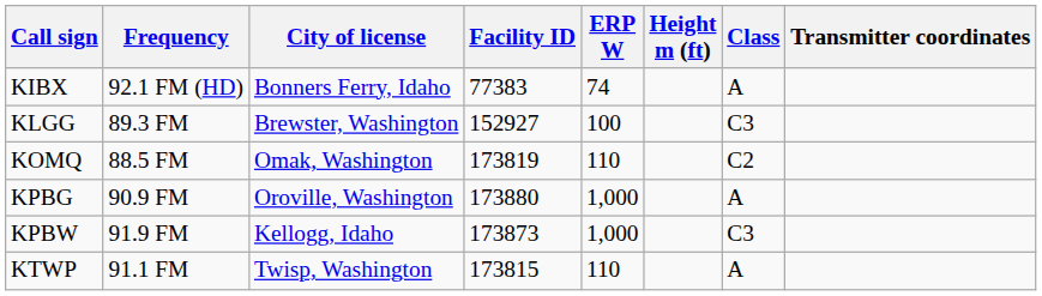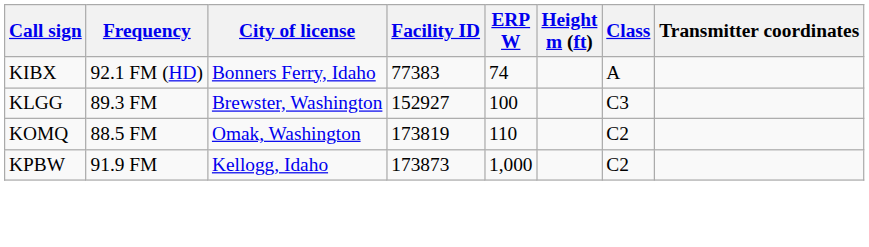- row: KPBG | 90.9 FM | Oroville, Washington | 173880 | 1,000 | A
KPBW | Class: C3 -> C2
- row: KTWP | 91.1 FM | Twisp, Washington | 173815 | 110 | A
